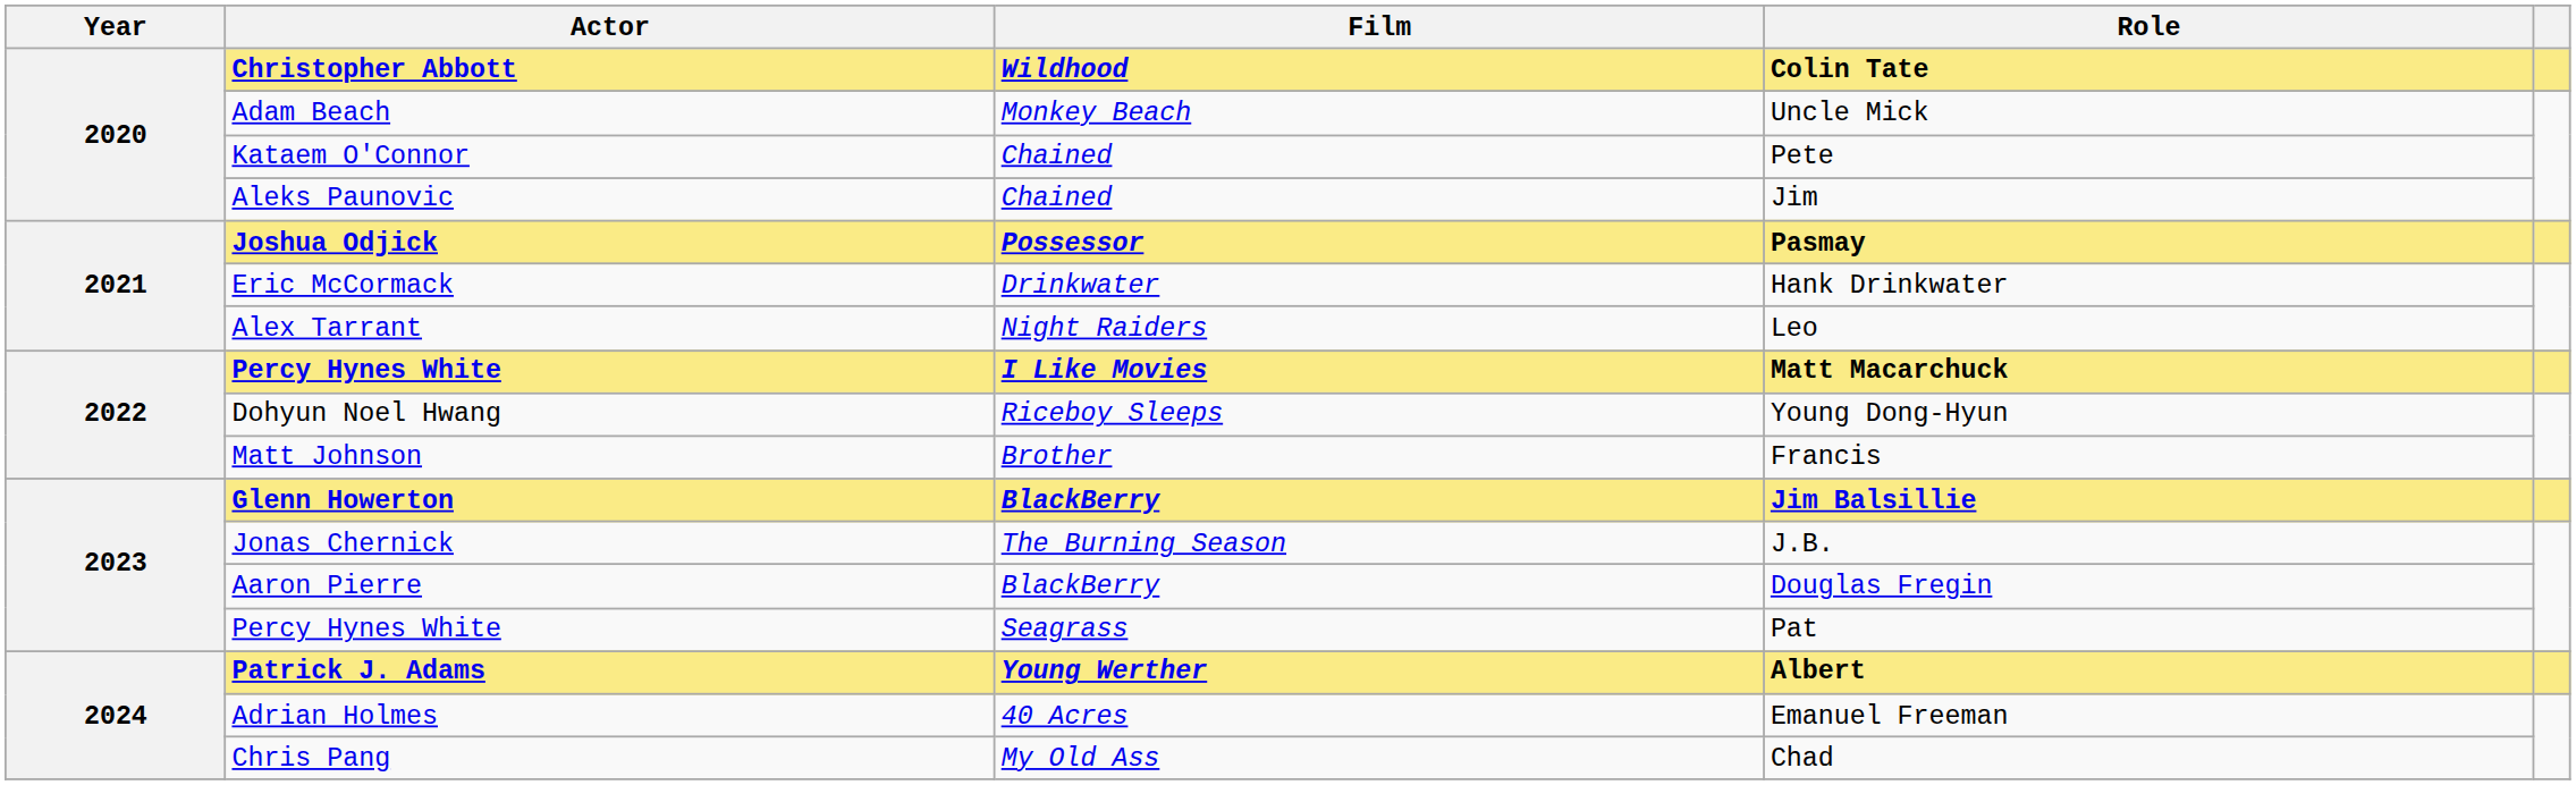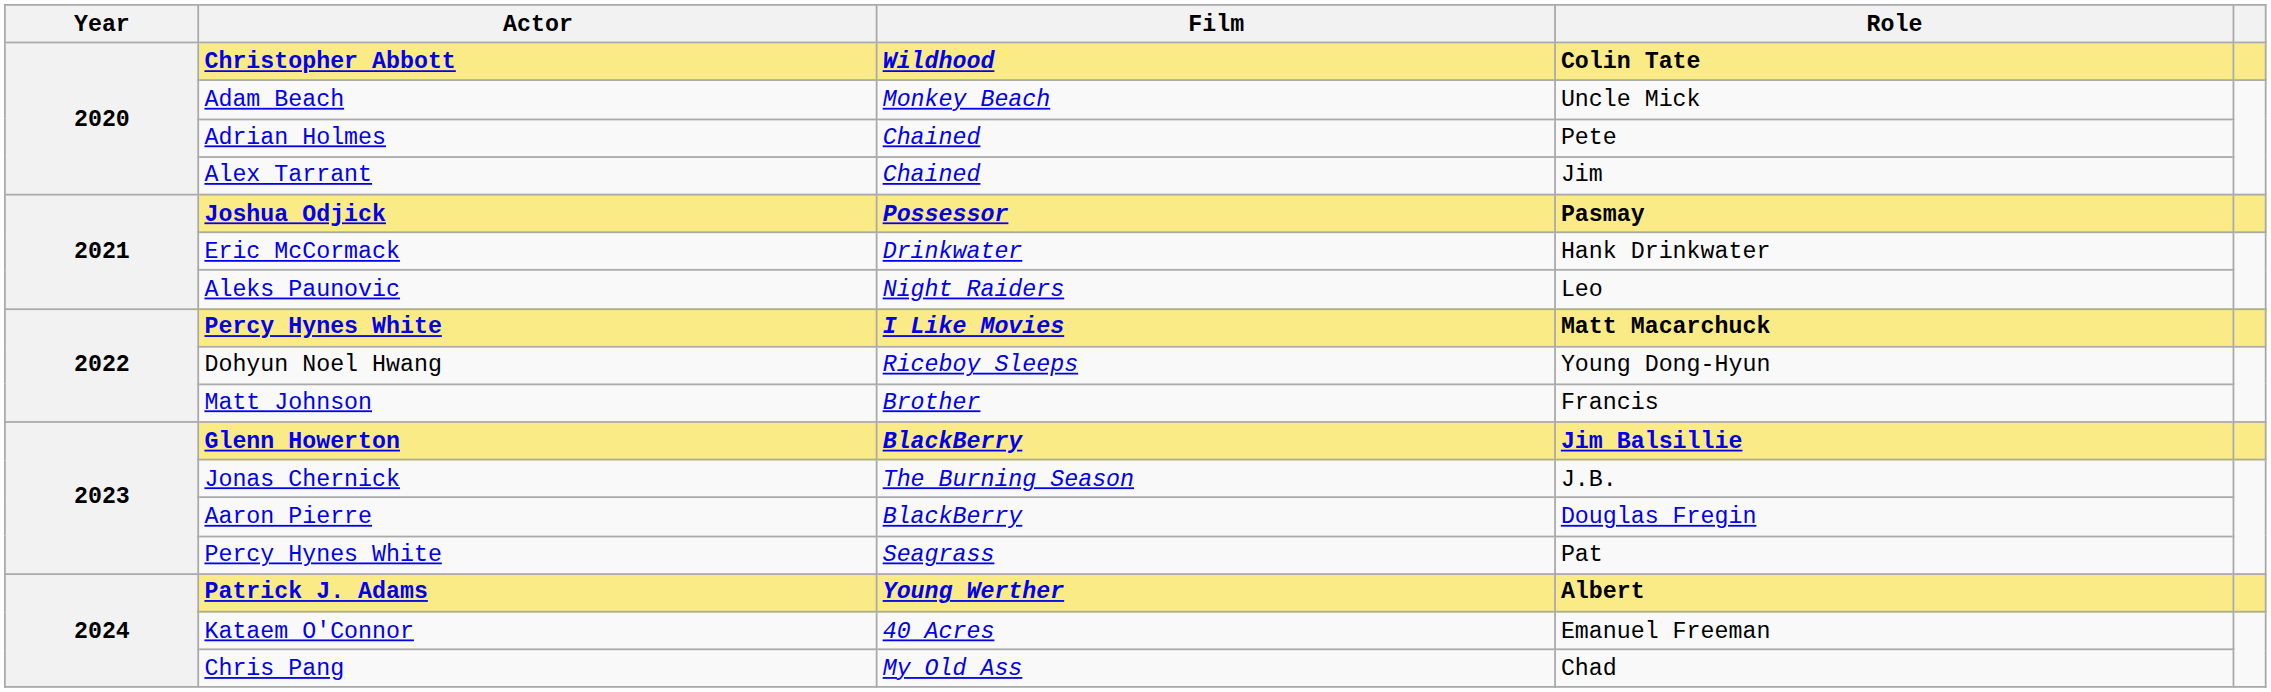Pete | Actor: Kataem O'Connor -> Adrian Holmes
Jim | Actor: Aleks Paunovic -> Alex Tarrant
Leo | Actor: Alex Tarrant -> Aleks Paunovic
Emanuel Freeman | Actor: Adrian Holmes -> Kataem O'Connor
